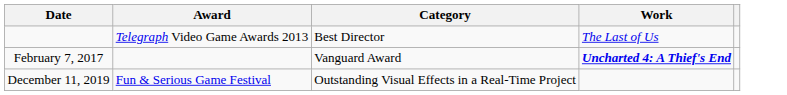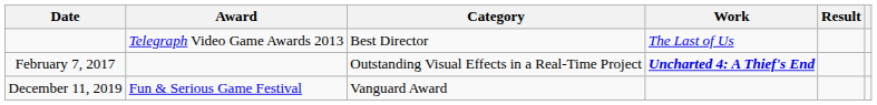+ column: Result
February 7, 2017 | Category: Vanguard Award -> Outstanding Visual Effects in a Real-Time Project
December 11, 2019 | Category: Outstanding Visual Effects in a Real-Time Project -> Vanguard Award
